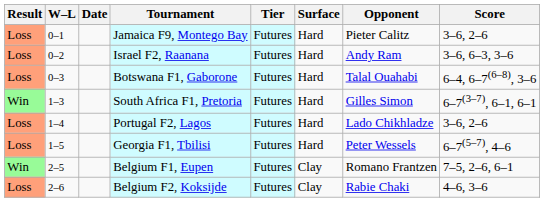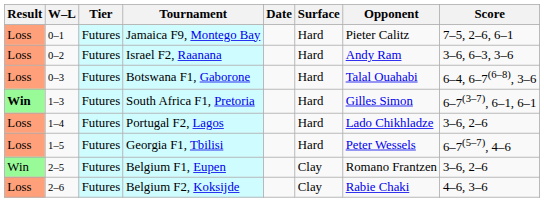columns swapped: Date <-> Tier
Jamaica F9, Montego Bay | Score: 3–6, 2–6 -> 7–5, 2–6, 6–1
South Africa F1, Pretoria | Result: normal -> bold
Belgium F1, Eupen | Score: 7–5, 2–6, 6–1 -> 3–6, 2–6
